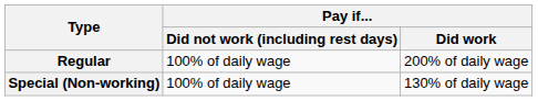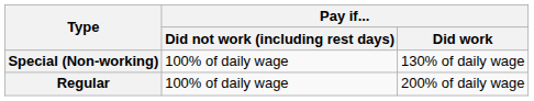rows swapped: Regular <-> Special (Non-working)
